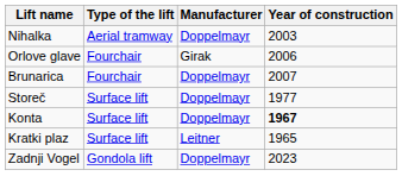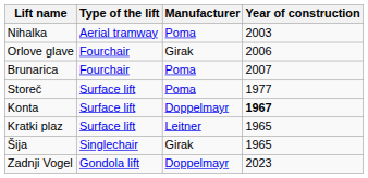Nihalka | Manufacturer: Doppelmayr -> Poma
Brunarica | Manufacturer: Doppelmayr -> Poma
Storeč | Manufacturer: Doppelmayr -> Poma
+ row: Šija | Singlechair | Girak | 1965
